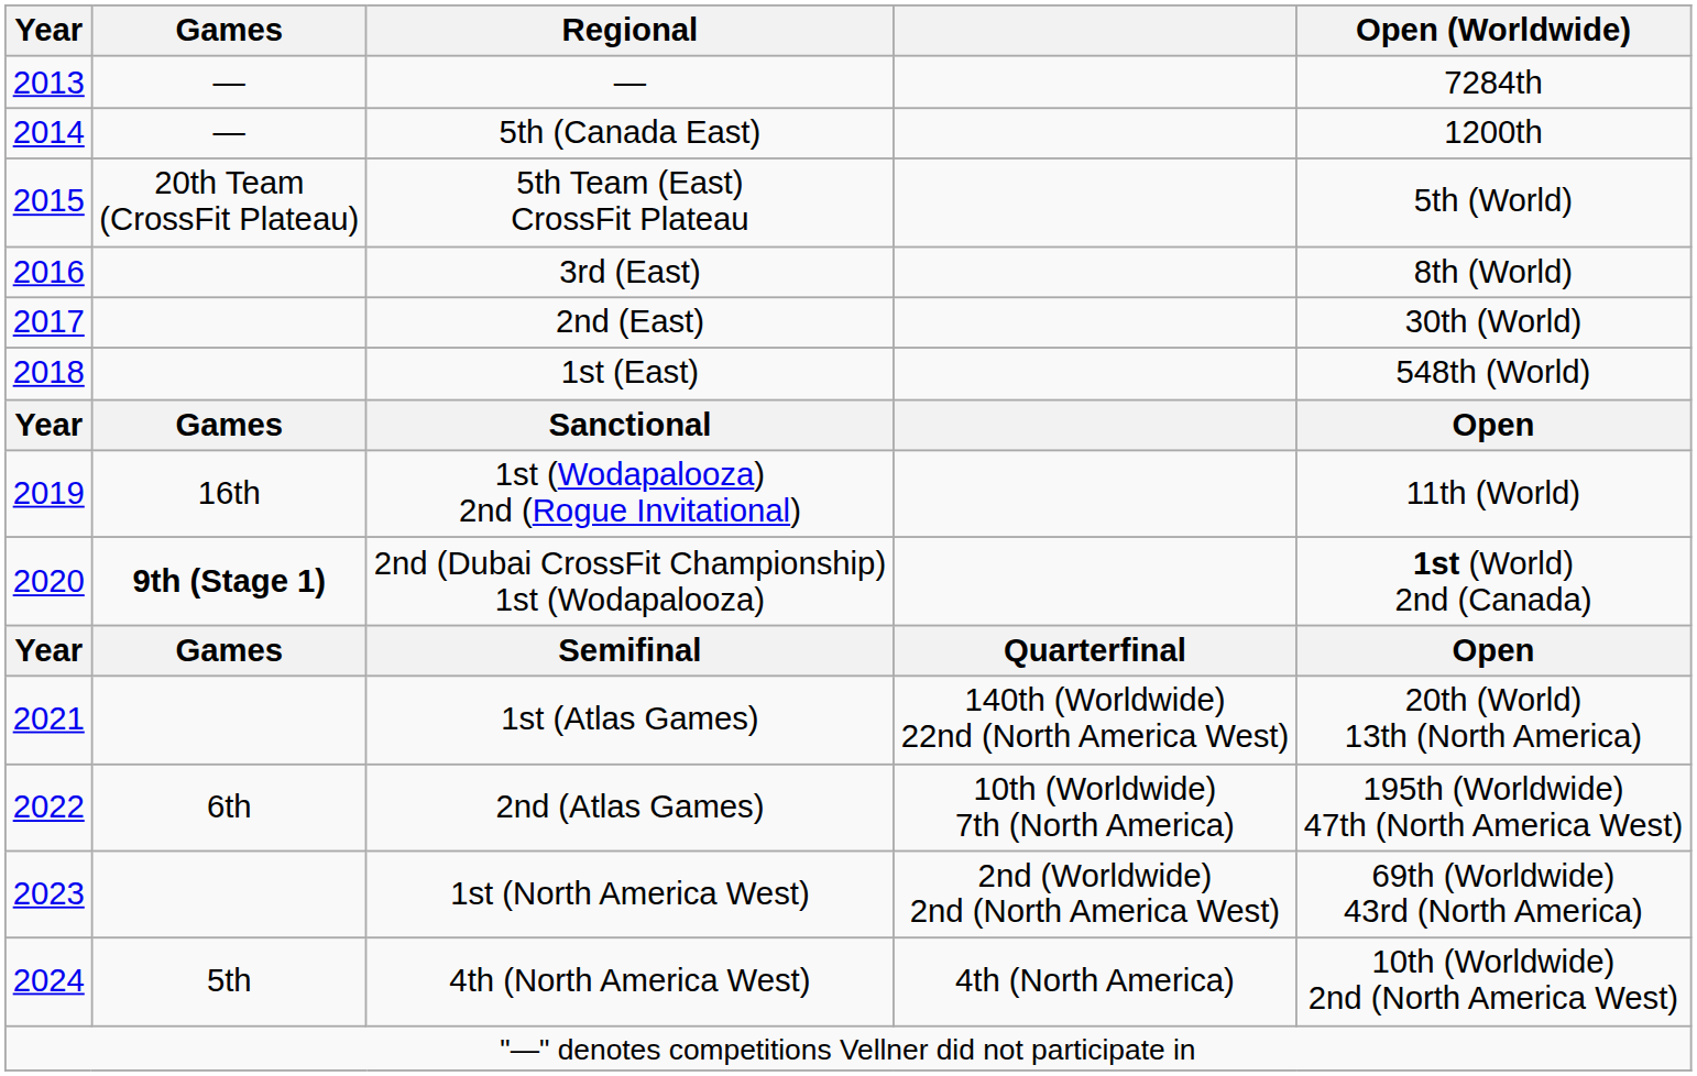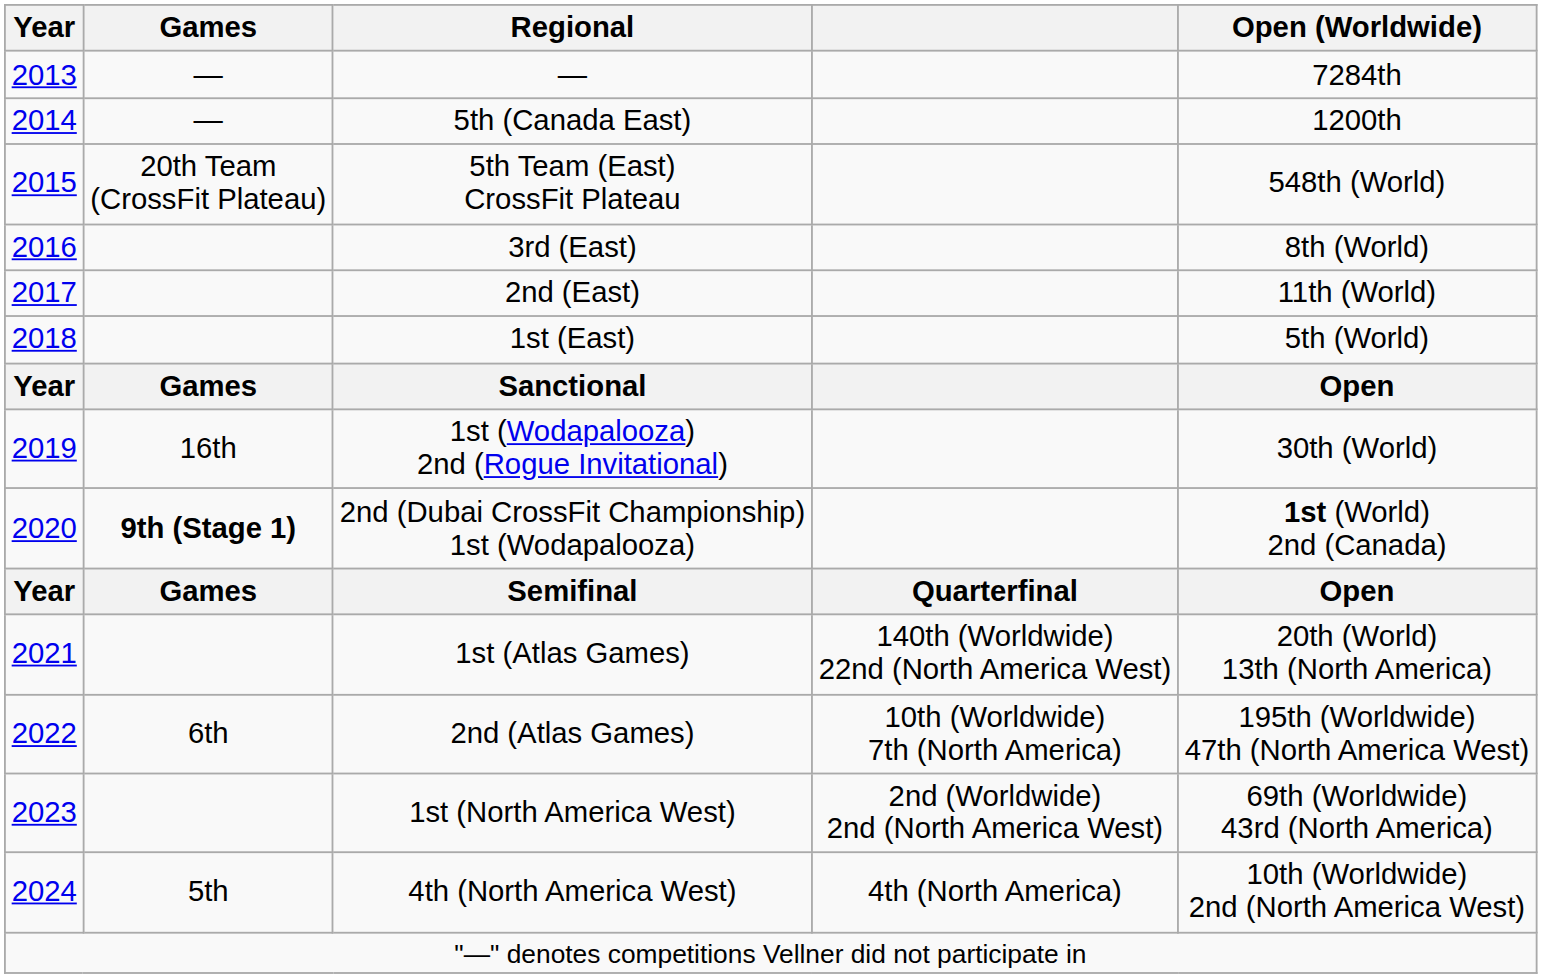5th Team (East) CrossFit Plateau | Open (Worldwide): 5th (World) -> 548th (World)
2nd (East) | Open (Worldwide): 30th (World) -> 11th (World)
1st (East) | Open (Worldwide): 548th (World) -> 5th (World)
1st (Wodapalooza) 2nd (Rogue Invitational) | Open (Worldwide): 11th (World) -> 30th (World)
